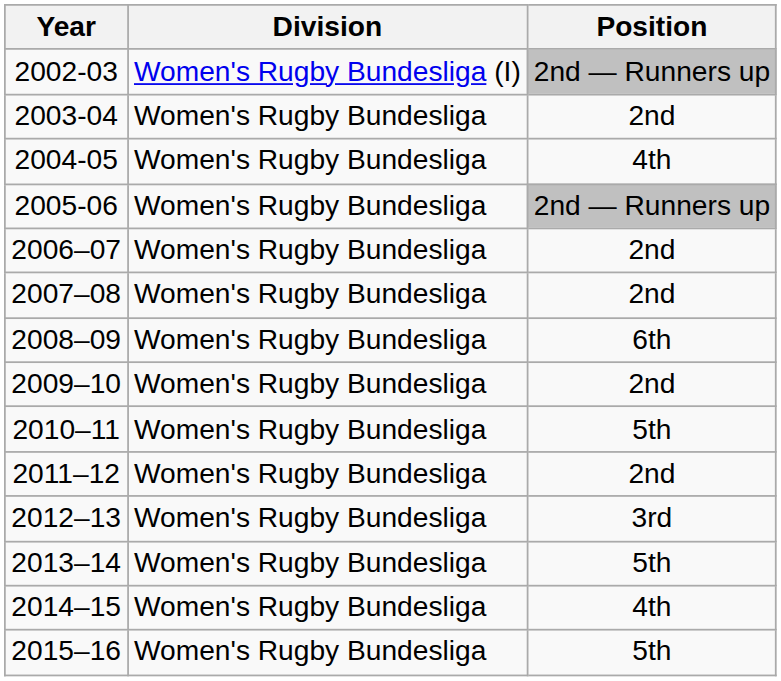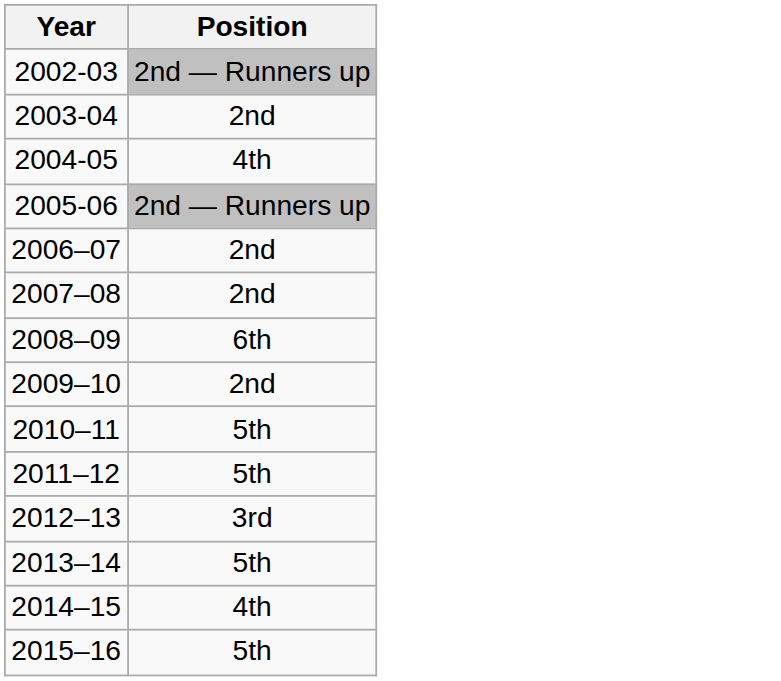- column: Division | Women's Rugby Bundesliga (I) | Women's Rugby Bundesliga | Women's Rugby Bundesliga | Women's Rugby Bundesliga | Women's Rugby Bundesliga | Women's Rugby Bundesliga | Women's Rugby Bundesliga | Women's Rugby Bundesliga | Women's Rugby Bundesliga | Women's Rugby Bundesliga | Women's Rugby Bundesliga | Women's Rugby Bundesliga | Women's Rugby Bundesliga | Women's Rugby Bundesliga
2011–12 | Position: 2nd -> 5th
